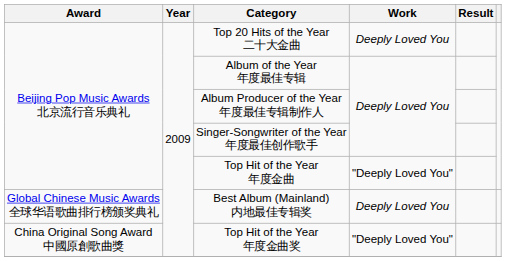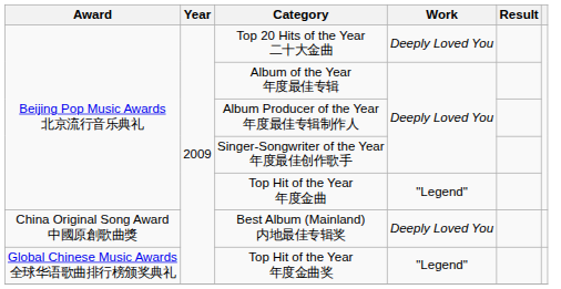Top Hit of the Year 年度金曲 | Work: "Deeply Loved You" -> "Legend"
Best Album (Mainland) 内地最佳专辑奖 | Award: Global Chinese Music Awards 全球华语歌曲排行榜颁奖典礼 -> China Original Song Award 中國原創歌曲獎
Top Hit of the Year 年度金曲奖 | Award: China Original Song Award 中國原創歌曲獎 -> Global Chinese Music Awards 全球华语歌曲排行榜颁奖典礼
Top Hit of the Year 年度金曲奖 | Work: "Deeply Loved You" -> "Legend"
